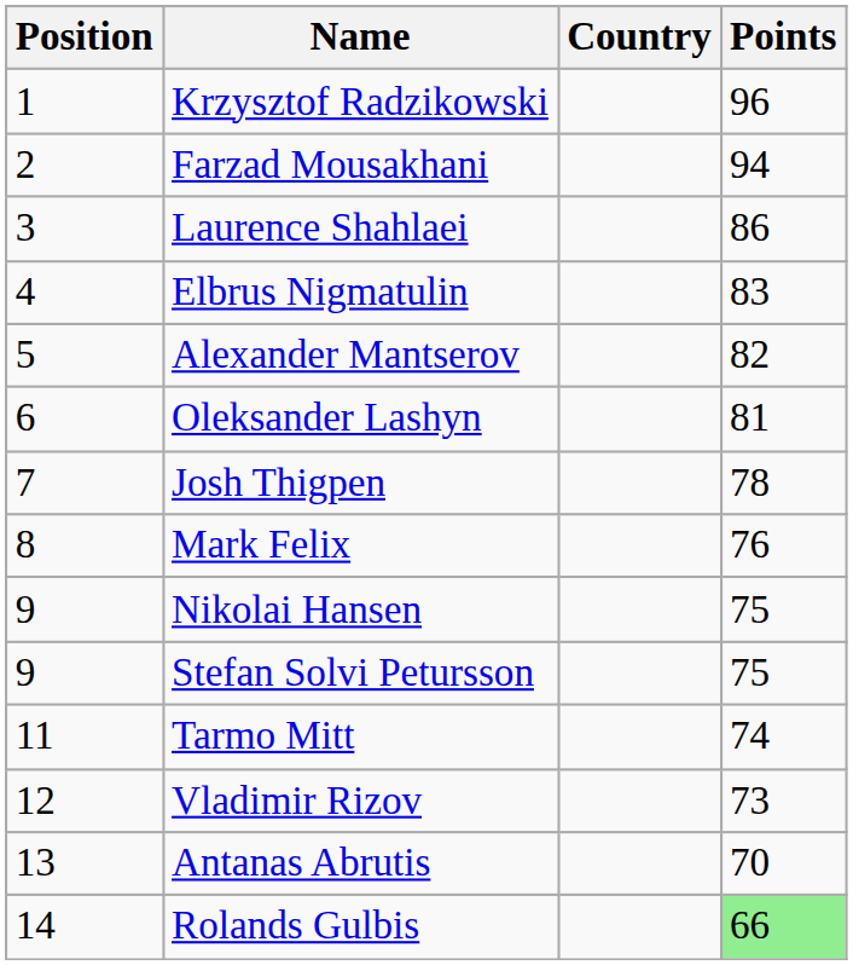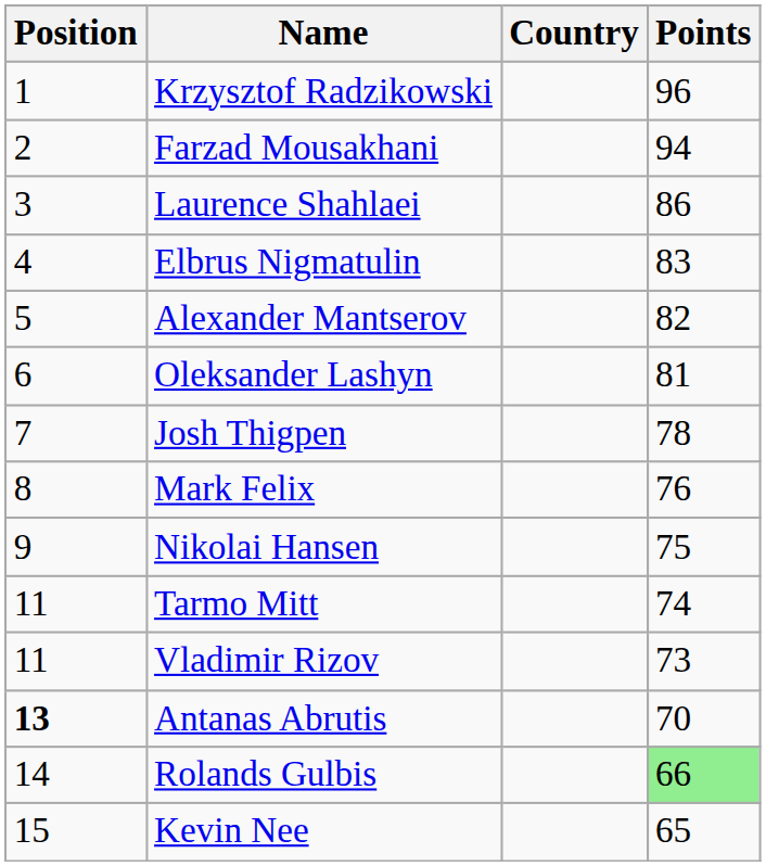- row: 9 | Stefan Solvi Petursson | 75
Vladimir Rizov | Position: 12 -> 11
Antanas Abrutis | Position: normal -> bold
+ row: 15 | Kevin Nee | 65
